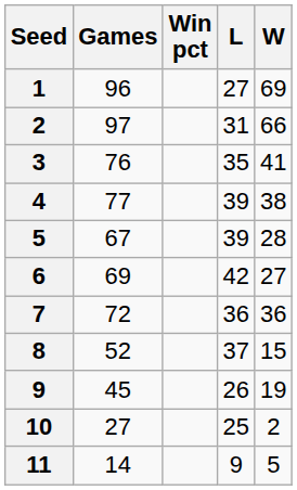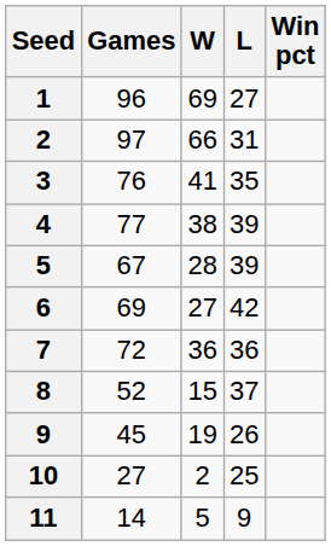columns swapped: W <-> Win pct
